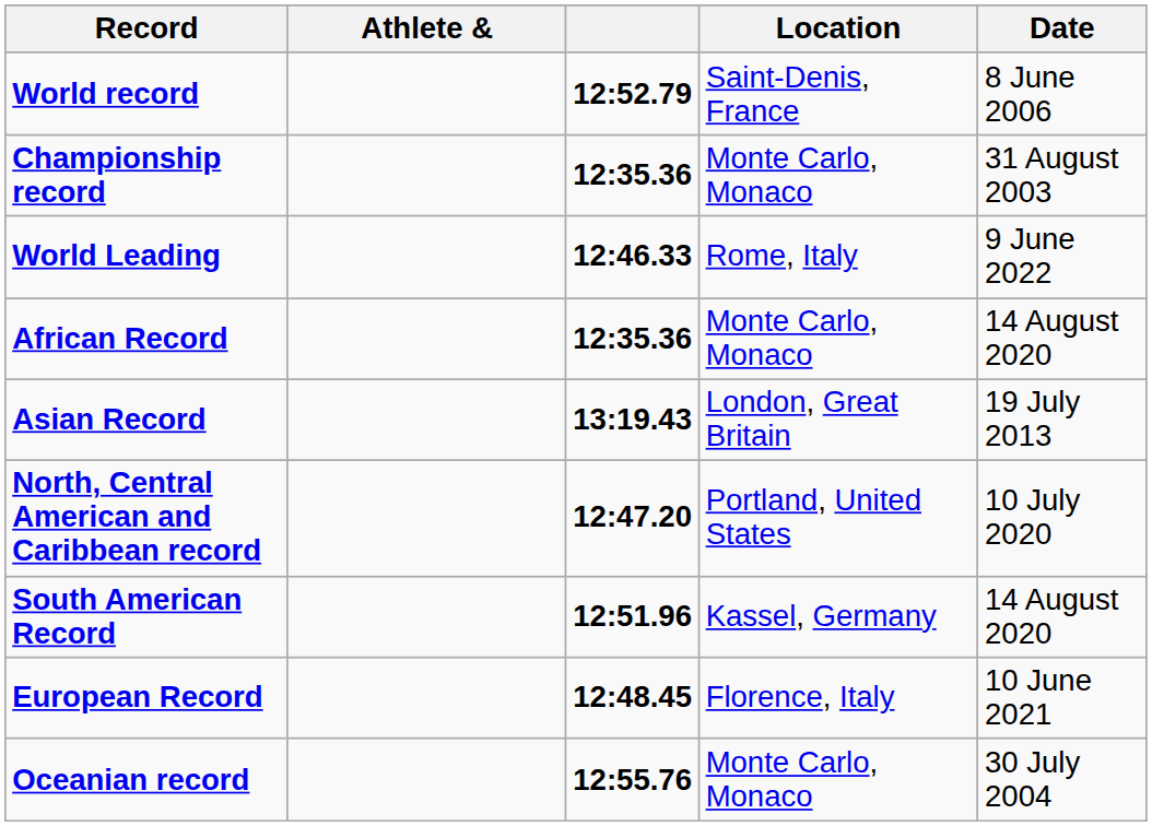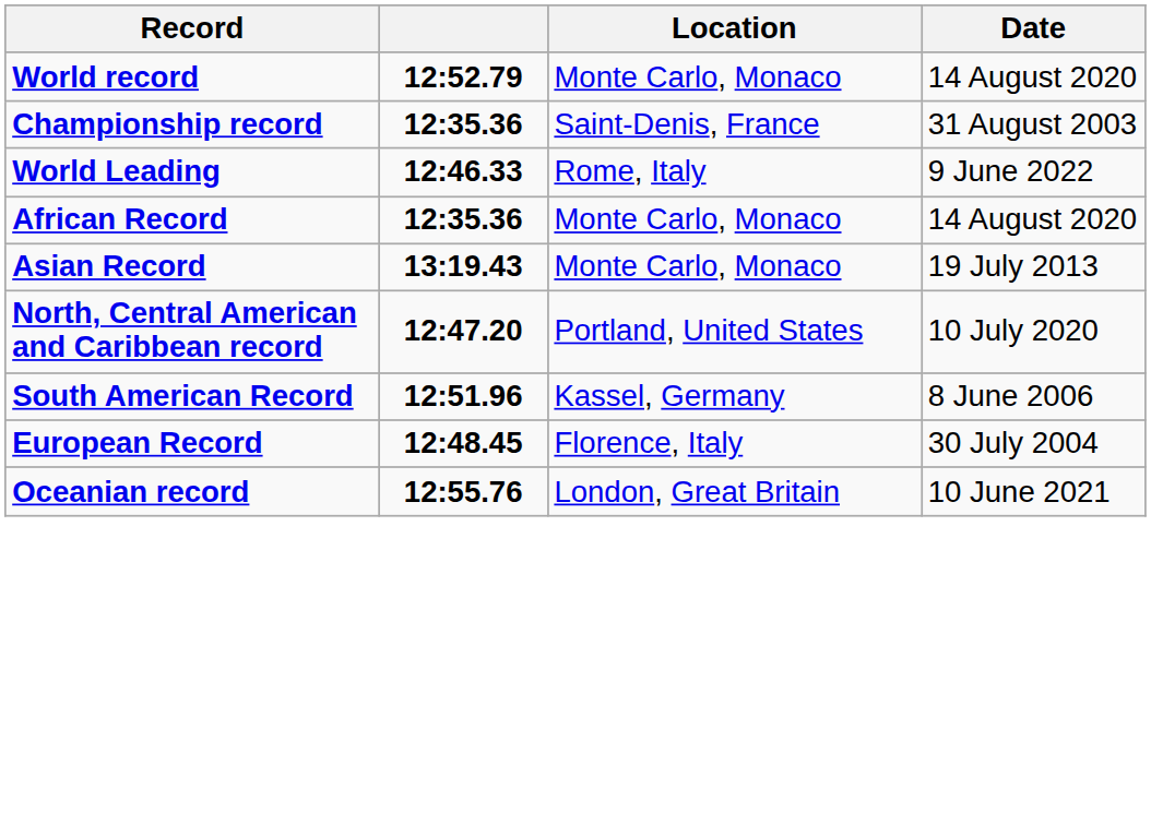- column: Athlete &
World record | Location: Saint-Denis, France -> Monte Carlo, Monaco
World record | Date: 8 June 2006 -> 14 August 2020
Championship record | Location: Monte Carlo, Monaco -> Saint-Denis, France
Asian Record | Location: London, Great Britain -> Monte Carlo, Monaco
South American Record | Date: 14 August 2020 -> 8 June 2006
European Record | Date: 10 June 2021 -> 30 July 2004
Oceanian record | Location: Monte Carlo, Monaco -> London, Great Britain
Oceanian record | Date: 30 July 2004 -> 10 June 2021
